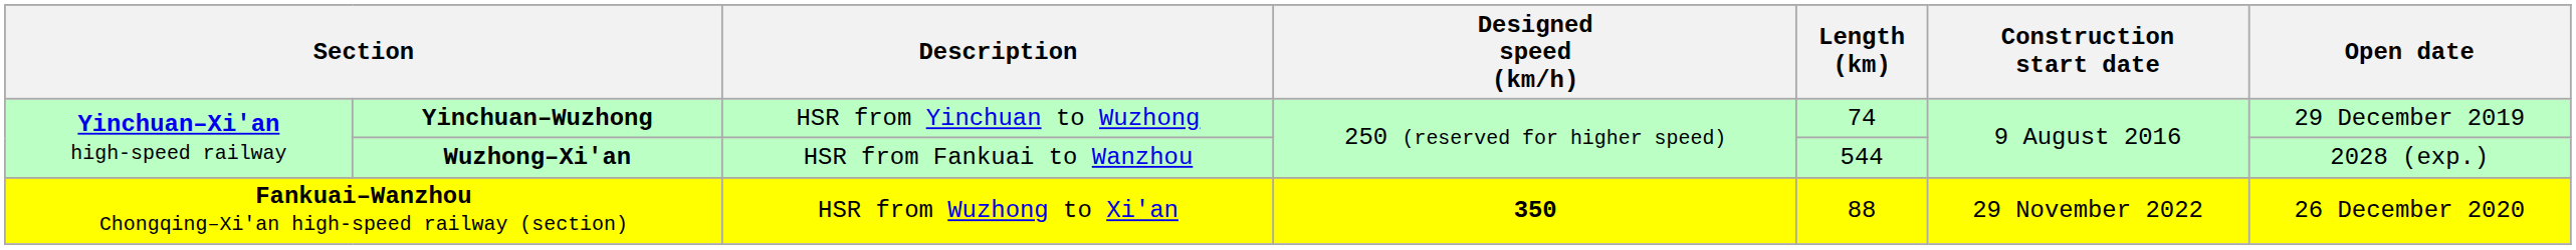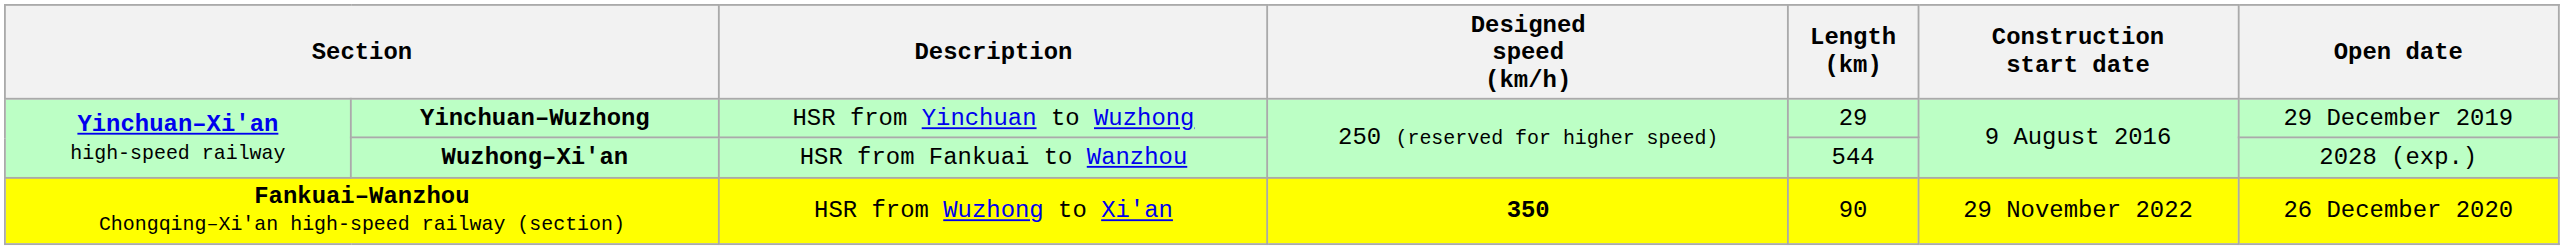Yinchuan–Wuzhong | Length (km): 74 -> 29
Fankuai–Wanzhou Chongqing–Xi'an high-speed railway (section) | Length (km): 88 -> 90
